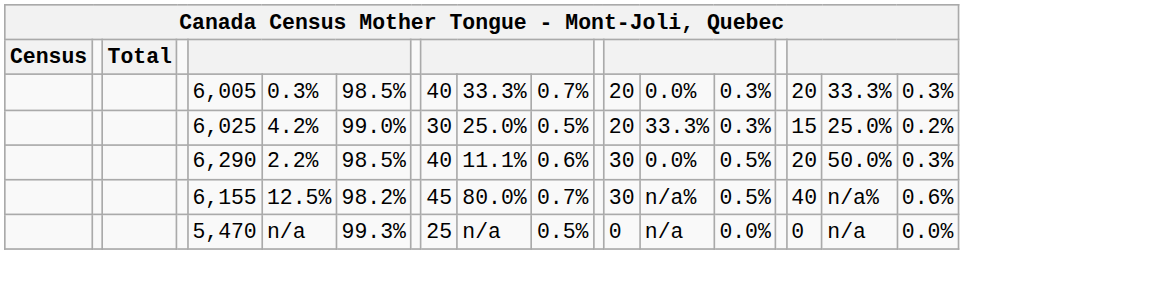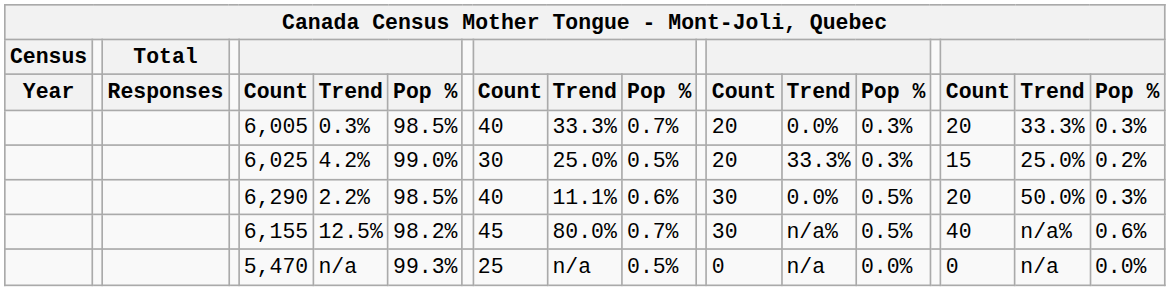+ row: Year | Responses | Count | Trend | Pop % | Count | Trend | Pop % | Count | Trend | Pop % | Count | Trend | Pop %
